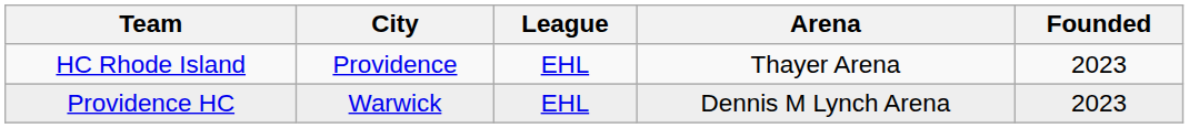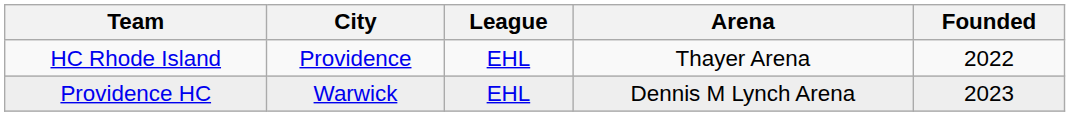HC Rhode Island | Founded: 2023 -> 2022
